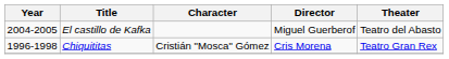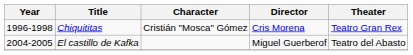rows swapped: Chiquititas <-> El castillo de Kafka
